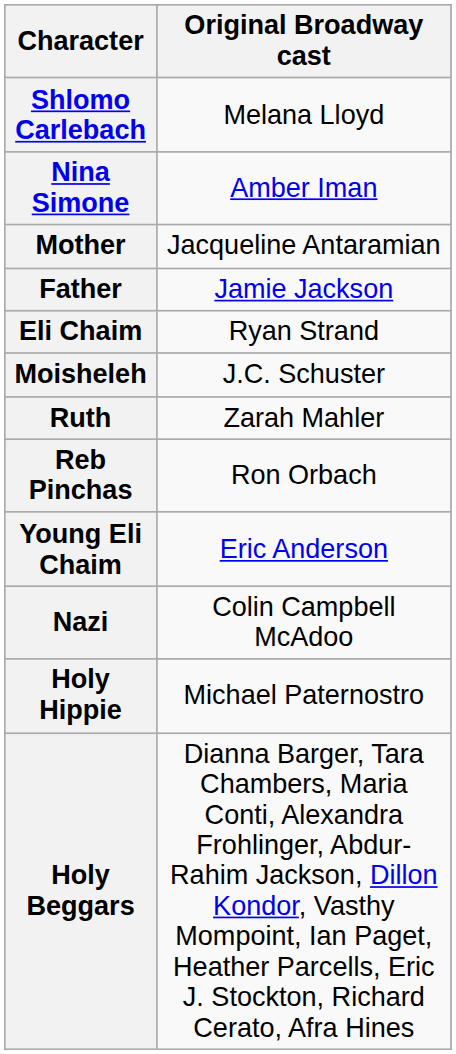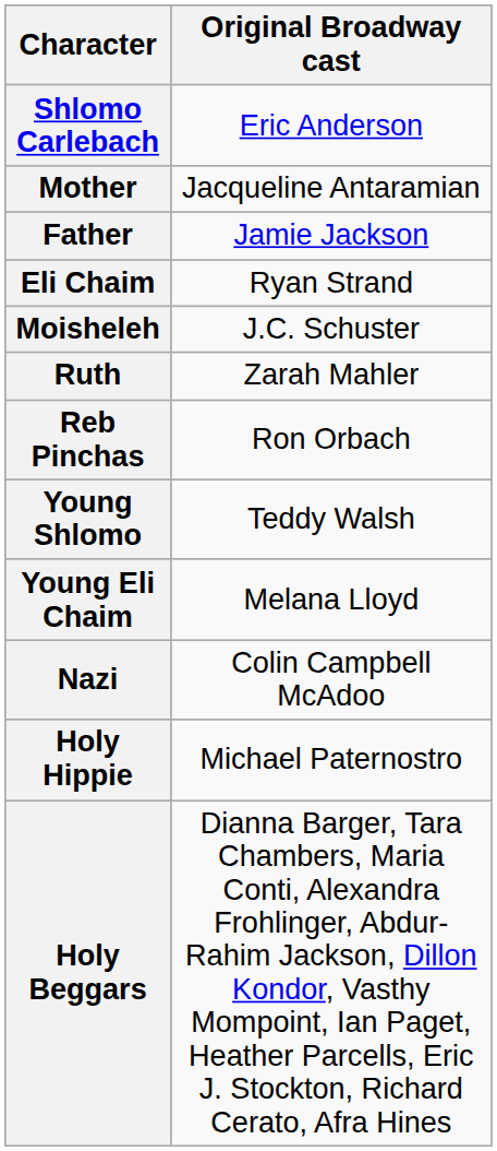Shlomo Carlebach | Original Broadway cast: Melana Lloyd -> Eric Anderson
- row: Nina Simone | Amber Iman
+ row: Young Shlomo | Teddy Walsh
Young Eli Chaim | Original Broadway cast: Eric Anderson -> Melana Lloyd
